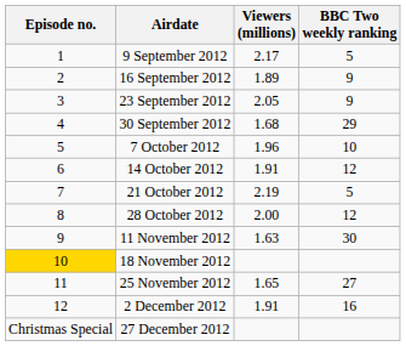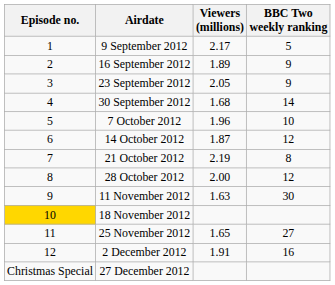30 September 2012 | BBC Two weekly ranking: 29 -> 14
14 October 2012 | Viewers (millions): 1.91 -> 1.87
21 October 2012 | BBC Two weekly ranking: 5 -> 8
